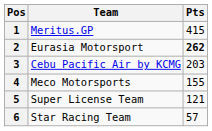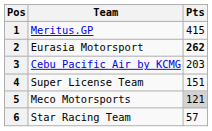4 | Team: Meco Motorsports -> Super License Team
4 | Pts: 155 -> 151
5 | Team: Super License Team -> Meco Motorsports
5 | Pts: no background -> lightgrey background
